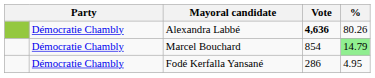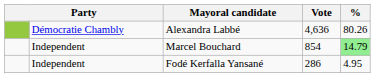Alexandra Labbé | Vote: bold -> normal
Marcel Bouchard | column 2: Démocratie Chambly -> Independent
Fodé Kerfalla Yansané | column 2: Démocratie Chambly -> Independent
